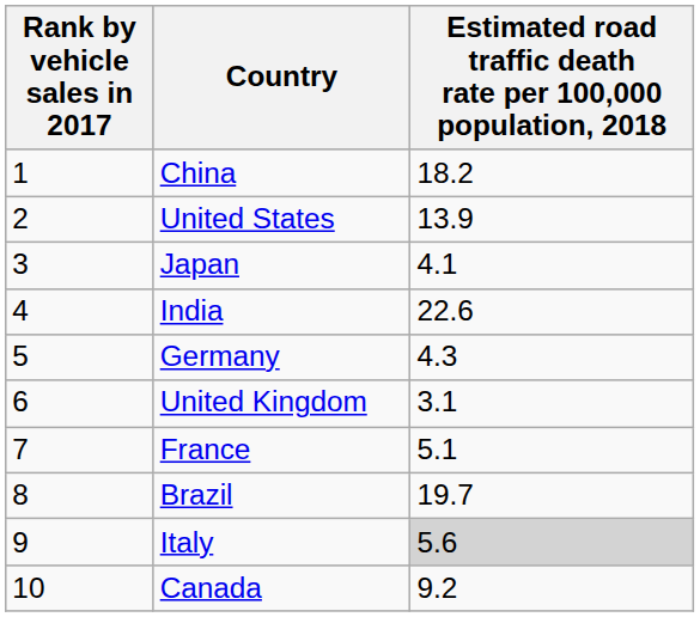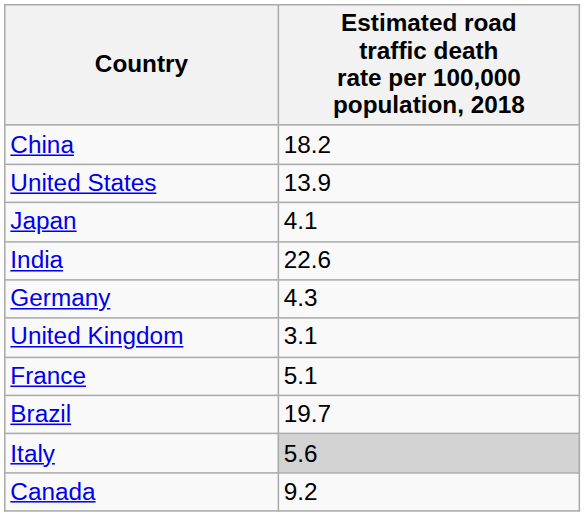- column: Rank by vehicle sales in 2017 | 1 | 2 | 3 | 4 | 5 | 6 | 7 | 8 | 9 | 10
